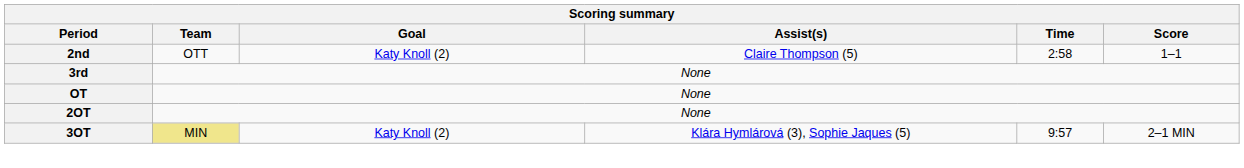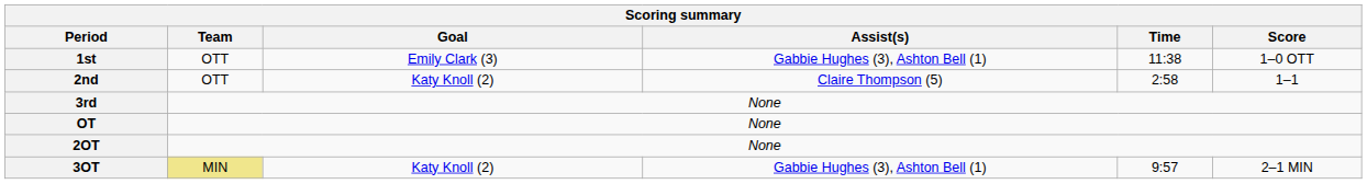+ row: 1st | OTT | Emily Clark (3) | Gabbie Hughes (3), Ashton Bell (1) | 11:38 | 1–0 OTT
3OT | Assist(s): Klára Hymlárová (3), Sophie Jaques (5) -> Gabbie Hughes (3), Ashton Bell (1)
